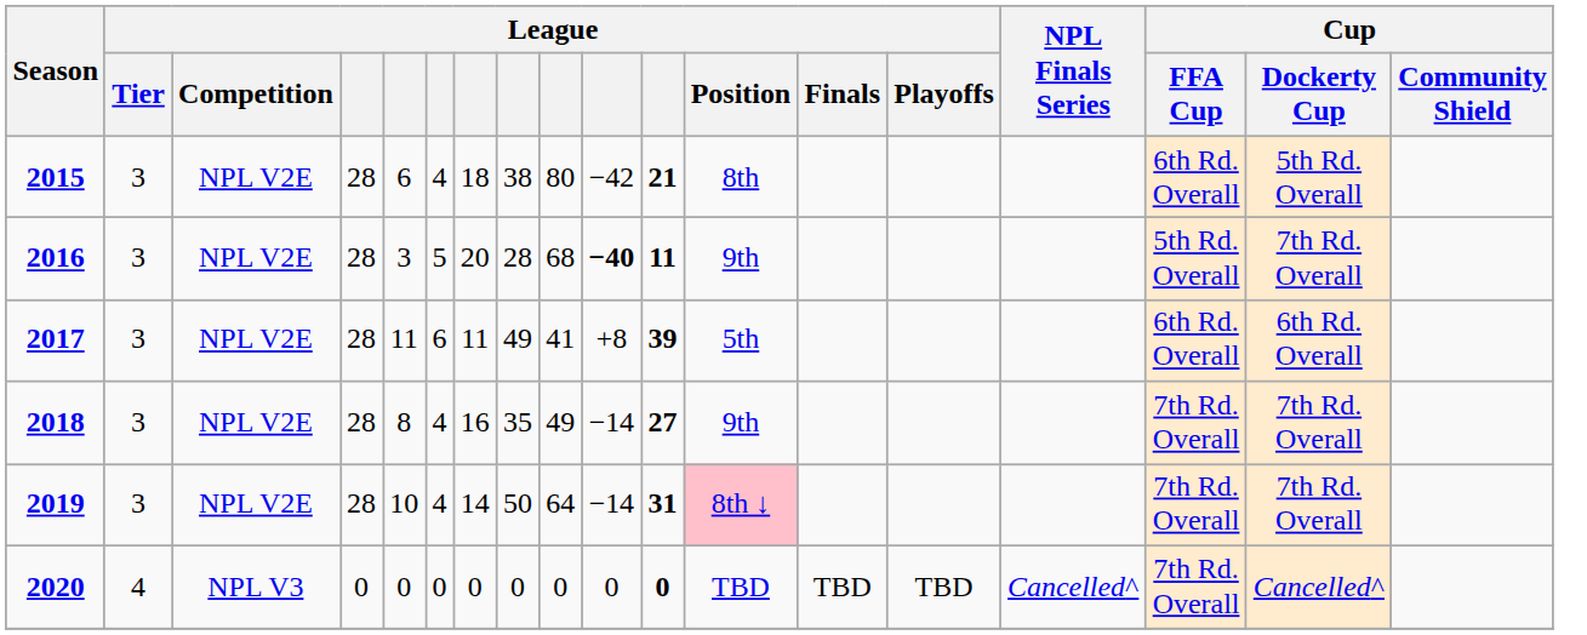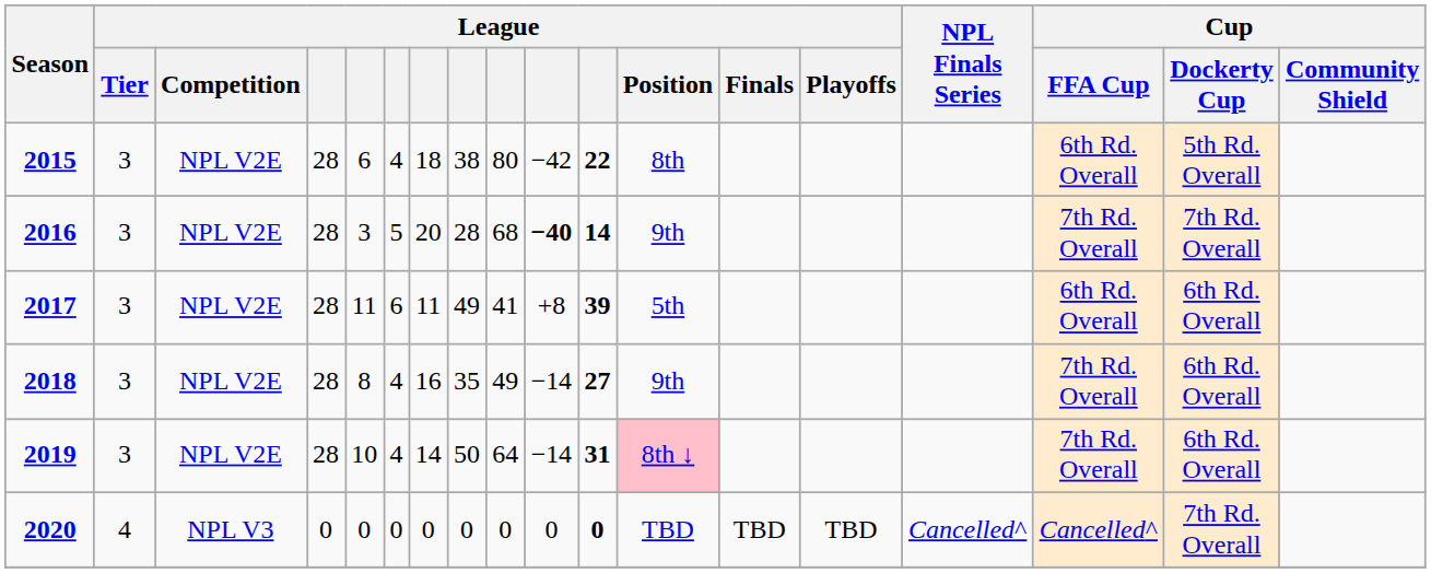2015 | column 11: 21 -> 22
2016 | column 11: 11 -> 14
2016 | Cup / FFA Cup: 5th Rd. Overall -> 7th Rd. Overall
2018 | Cup / Dockerty Cup: 7th Rd. Overall -> 6th Rd. Overall
2019 | Cup / Dockerty Cup: 7th Rd. Overall -> 6th Rd. Overall
2020 | Cup / FFA Cup: 7th Rd. Overall -> Cancelled^
2020 | Cup / Dockerty Cup: Cancelled^ -> 7th Rd. Overall
